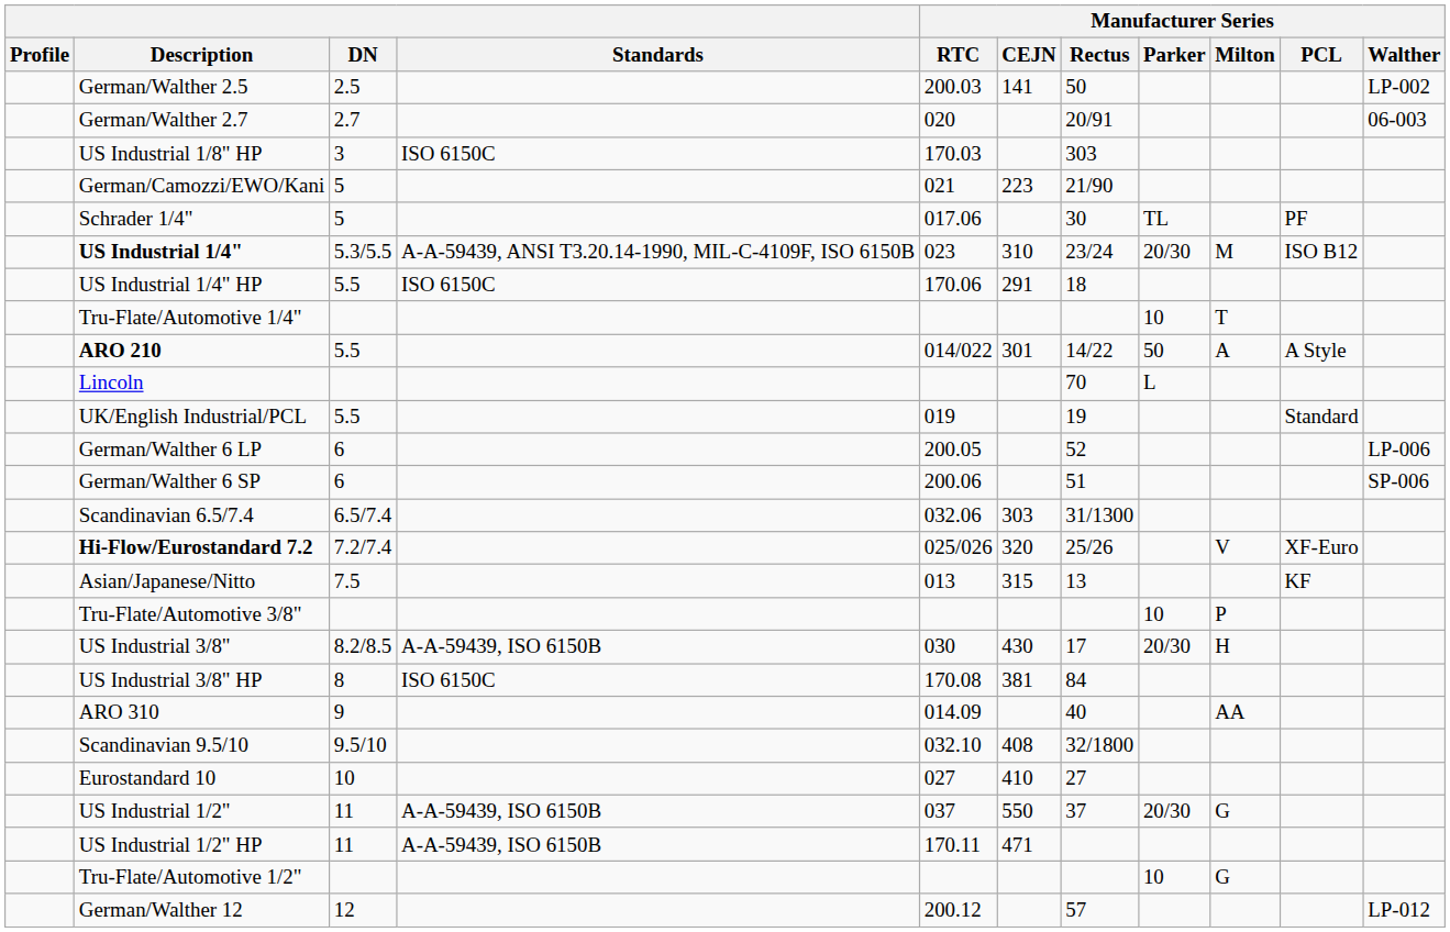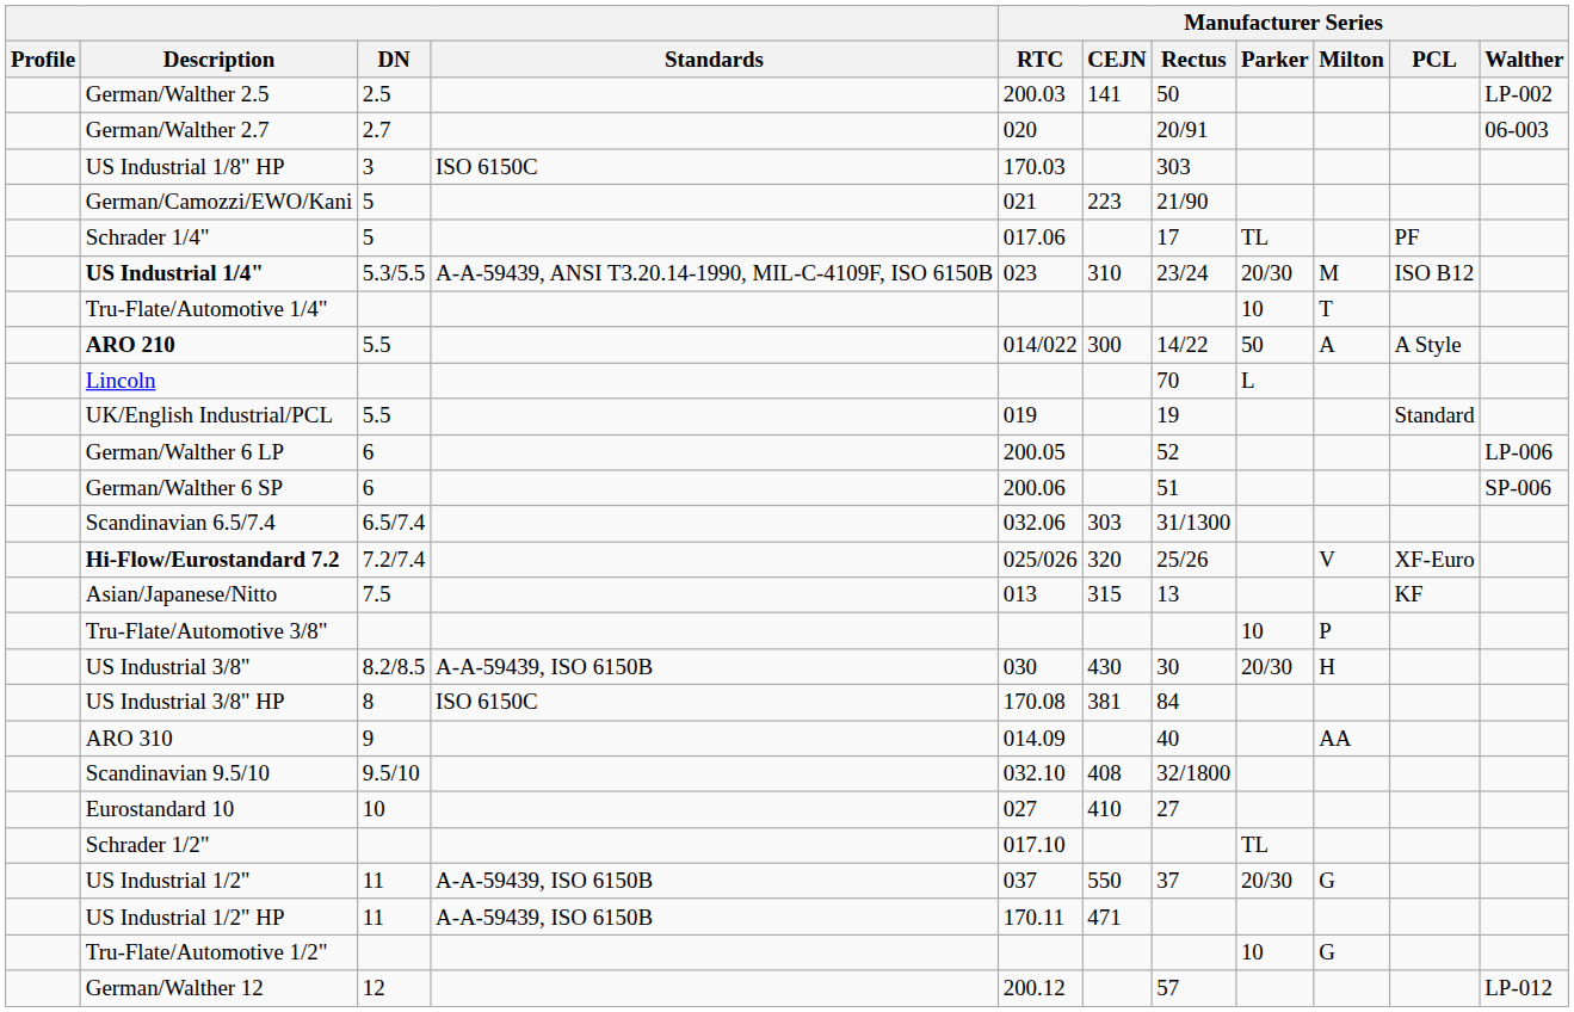Schrader 1/4" | Manufacturer Series / Rectus: 30 -> 17
- row: US Industrial 1/4" HP | 5.5 | ISO 6150C | 170.06 | 291 | 18
ARO 210 | Manufacturer Series / CEJN: 301 -> 300
US Industrial 3/8" | Manufacturer Series / Rectus: 17 -> 30
+ row: Schrader 1/2" | 017.10 | TL
